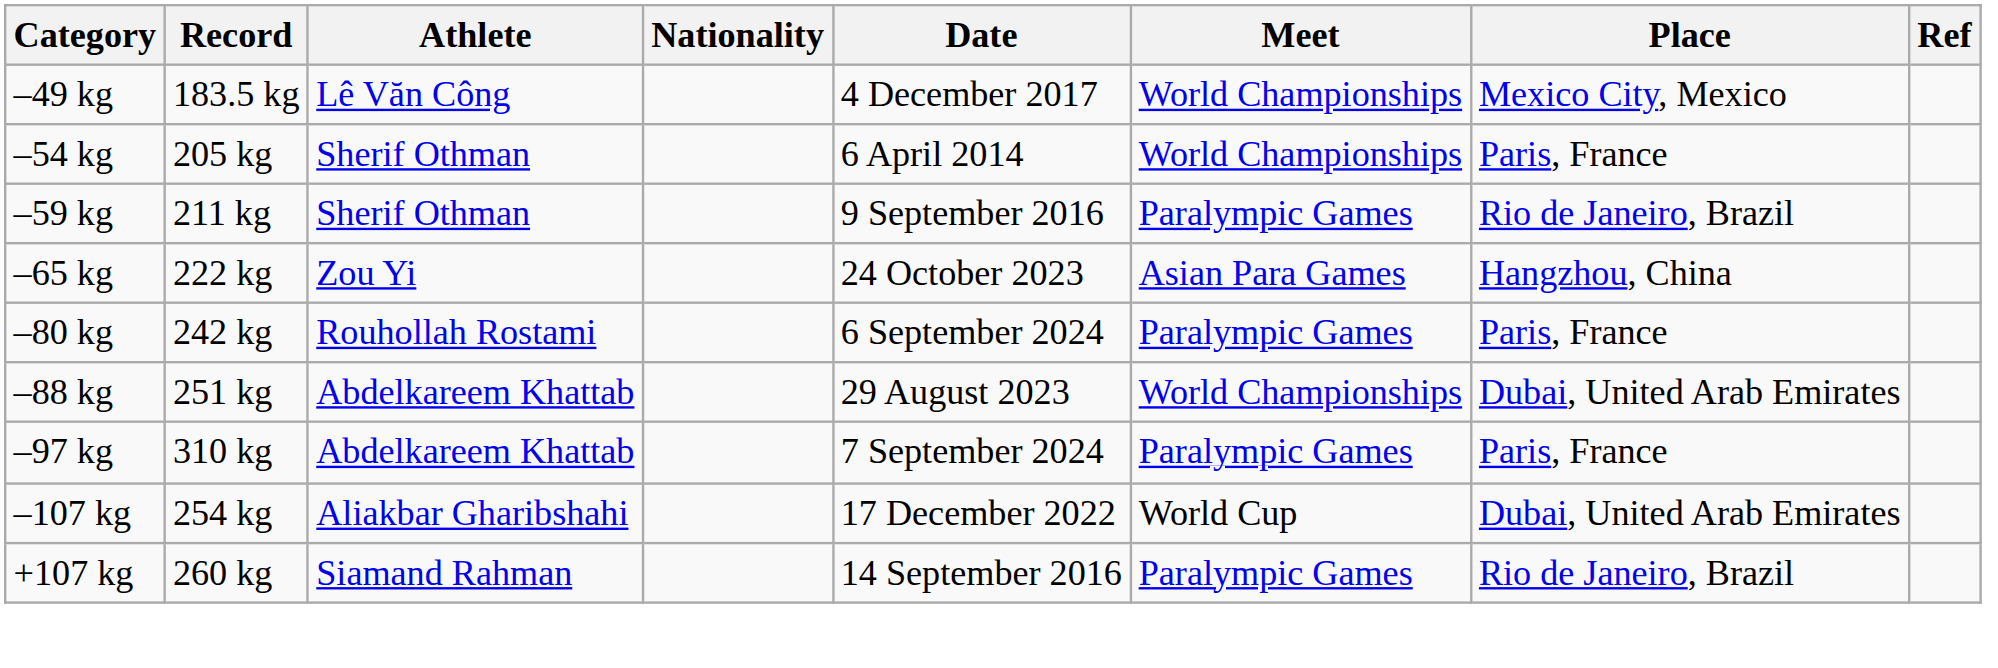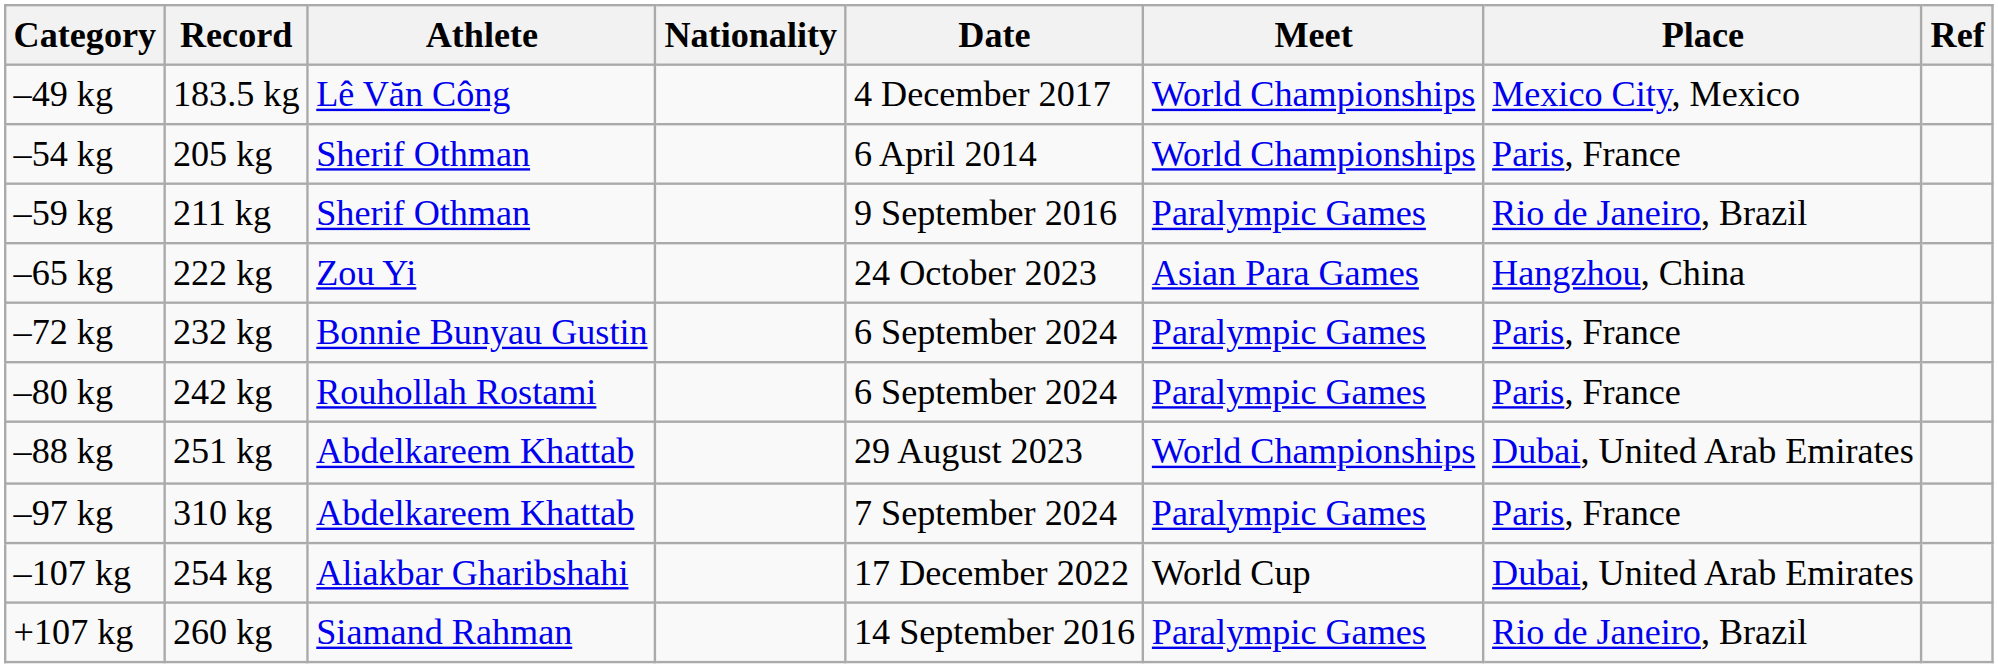+ row: –72 kg | 232 kg | Bonnie Bunyau Gustin | 6 September 2024 | Paralympic Games | Paris, France
